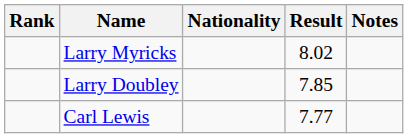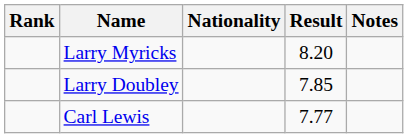Larry Myricks | Result: 8.02 -> 8.20
